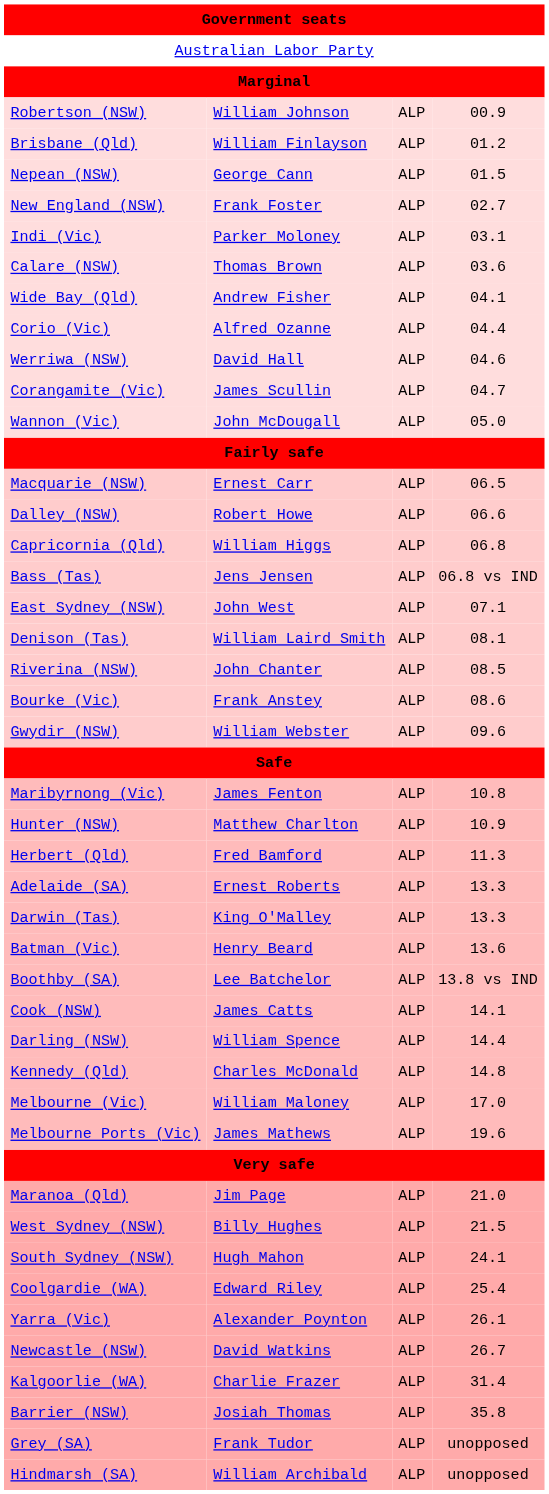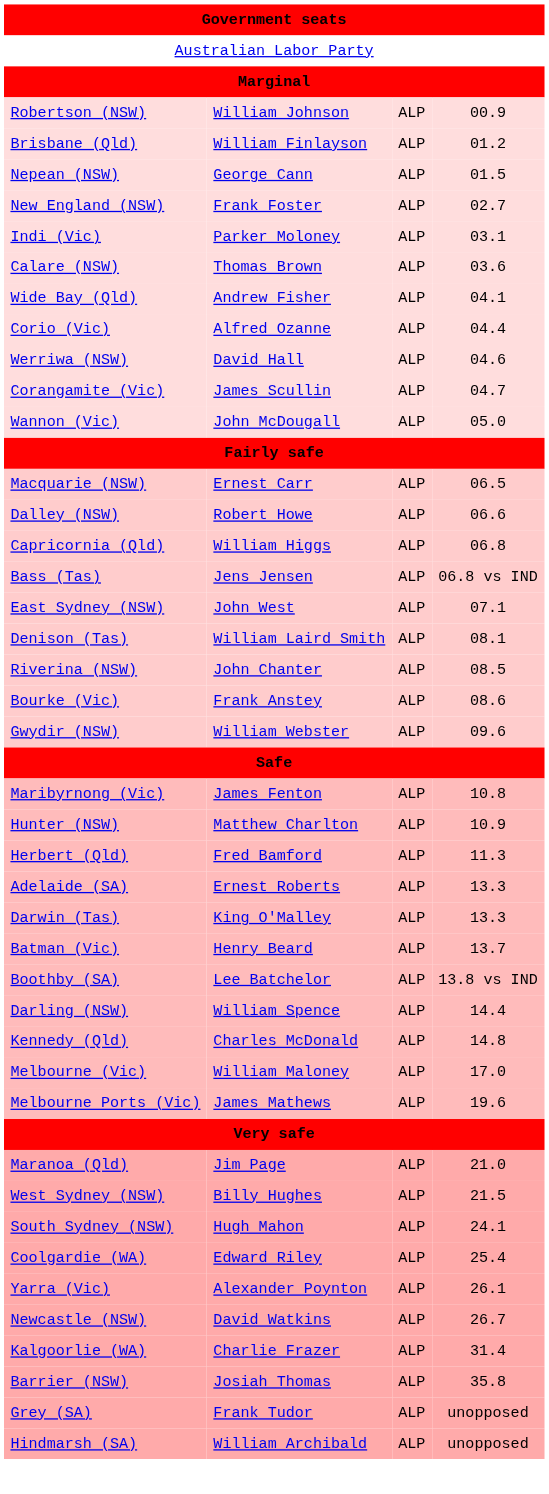Batman (Vic) | column 4: 13.6 -> 13.7
- row: Cook (NSW) | James Catts | ALP | 14.1
